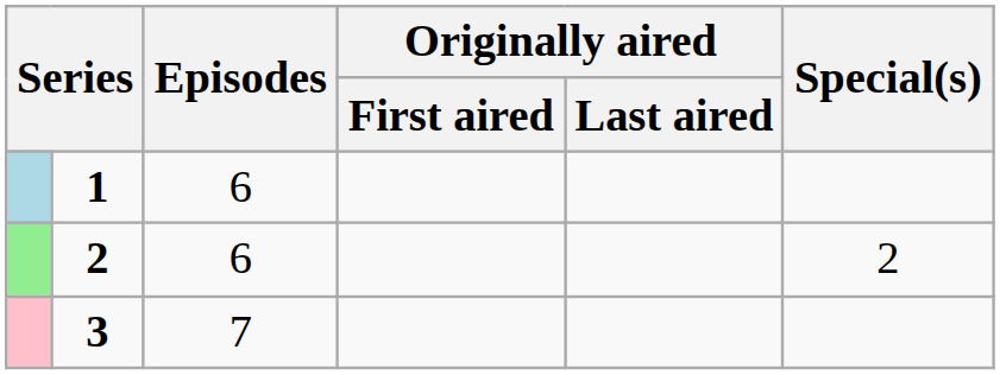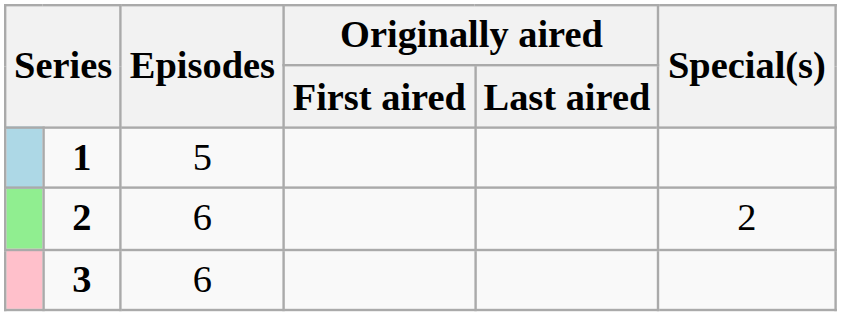1 | Episodes: 6 -> 5
3 | Episodes: 7 -> 6
